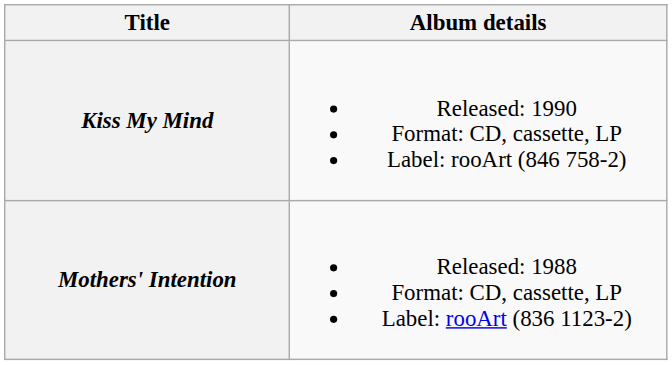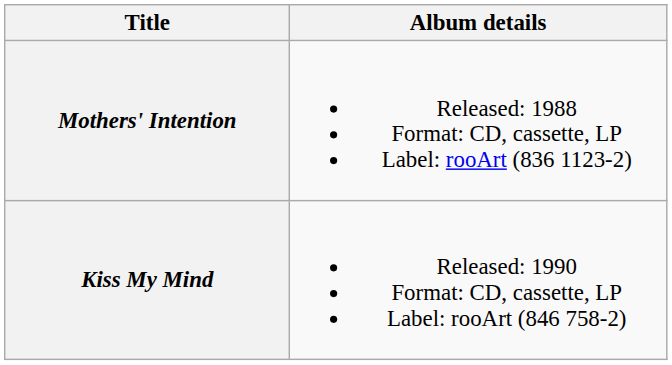rows swapped: Mothers' Intention <-> Kiss My Mind
